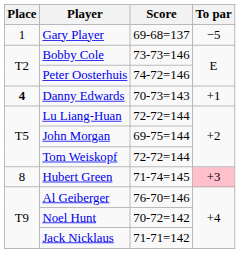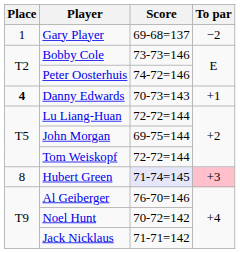Gary Player | To par: −5 -> −2
Hubert Green | Score: no background -> lavender background
